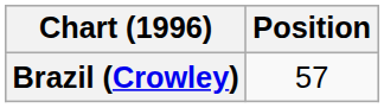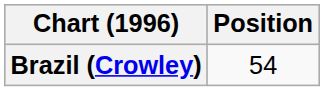Brazil (Crowley) | Position: 57 -> 54
